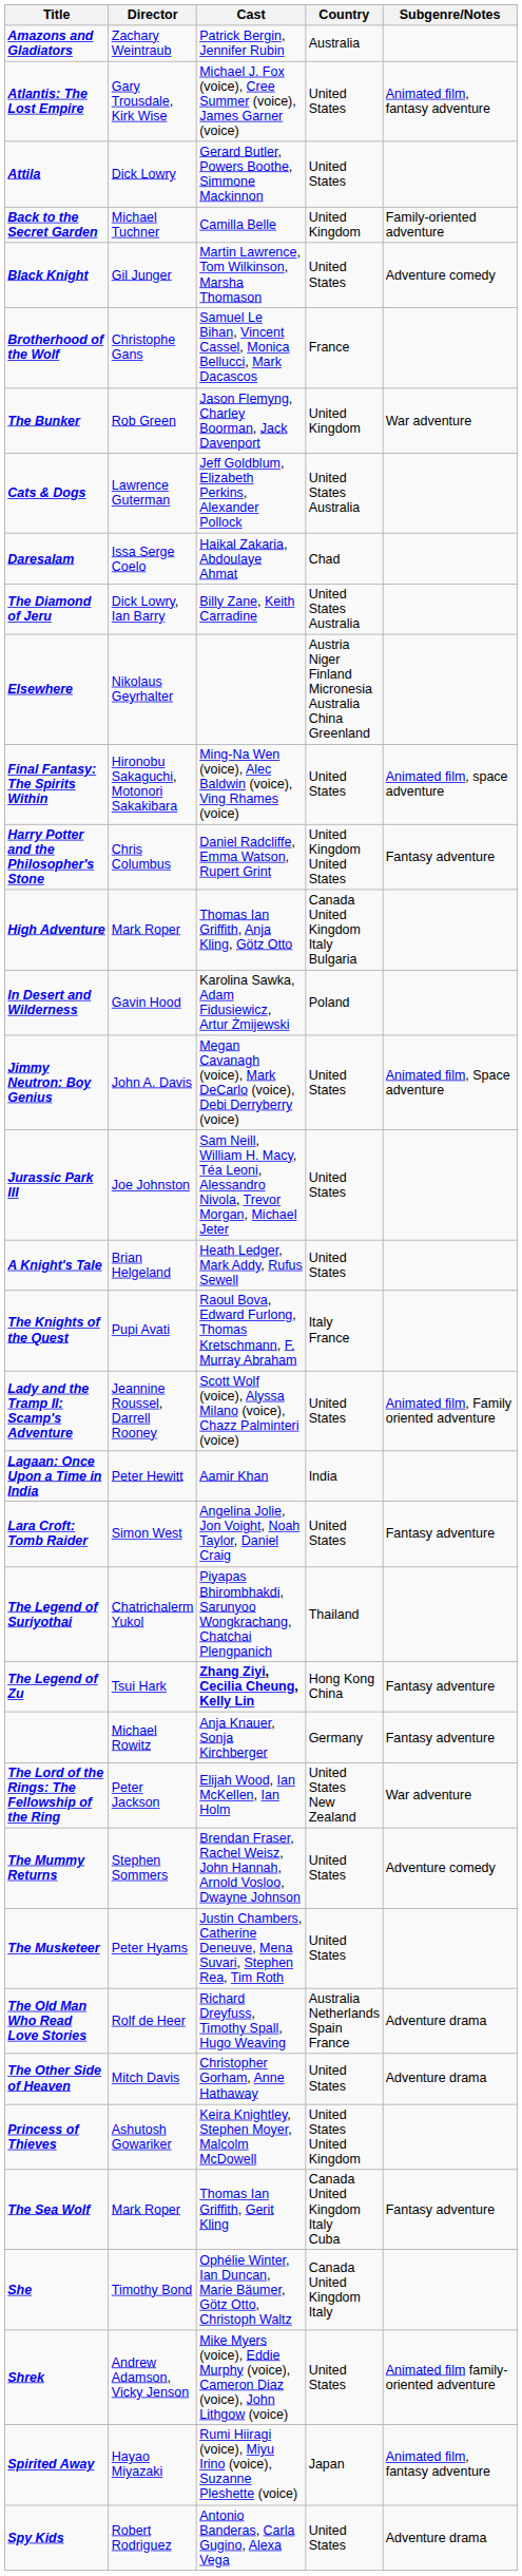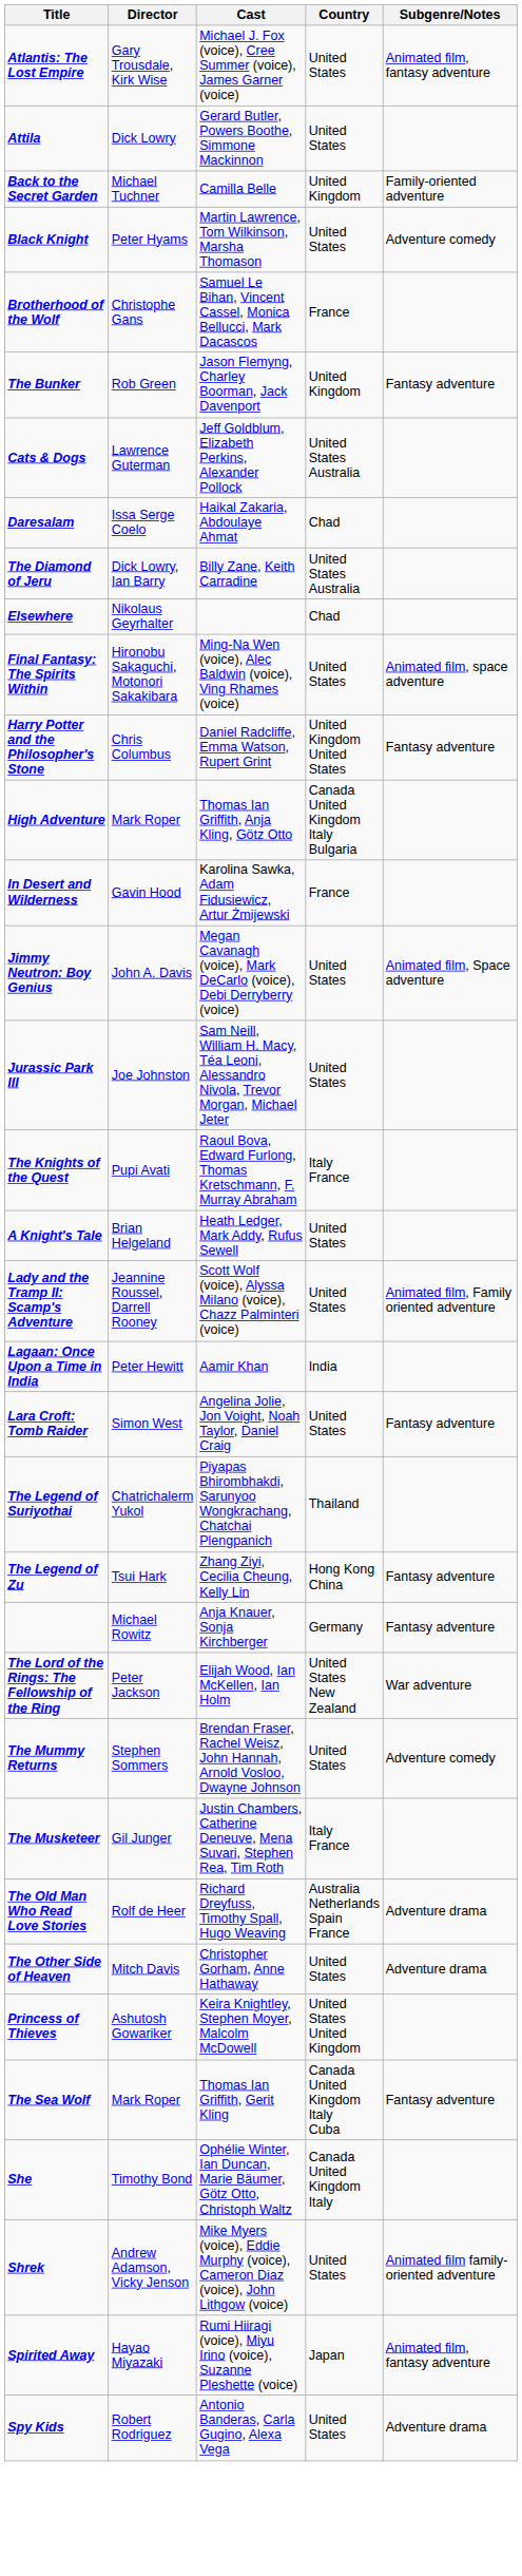- row: Amazons and Gladiators | Zachary Weintraub | Patrick Bergin, Jennifer Rubin | Australia
Black Knight | Director: Gil Junger -> Peter Hyams
The Bunker | Subgenre/Notes: War adventure -> Fantasy adventure
Elsewhere | Country: Austria Niger Finland Micronesia Australia China Greenland -> Chad
In Desert and Wilderness | Country: Poland -> France
rows swapped: A Knight's Tale <-> The Knights of the Quest
The Legend of Zu | Cast: bold -> normal
The Musketeer | Director: Peter Hyams -> Gil Junger
The Musketeer | Country: United States -> Italy France
